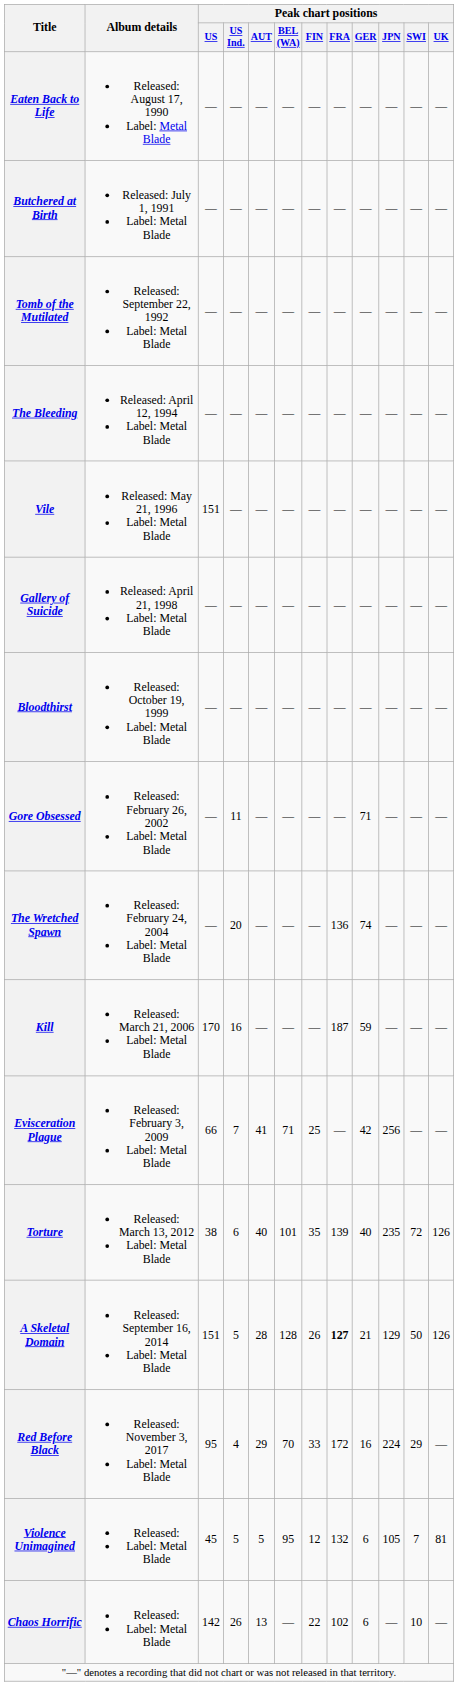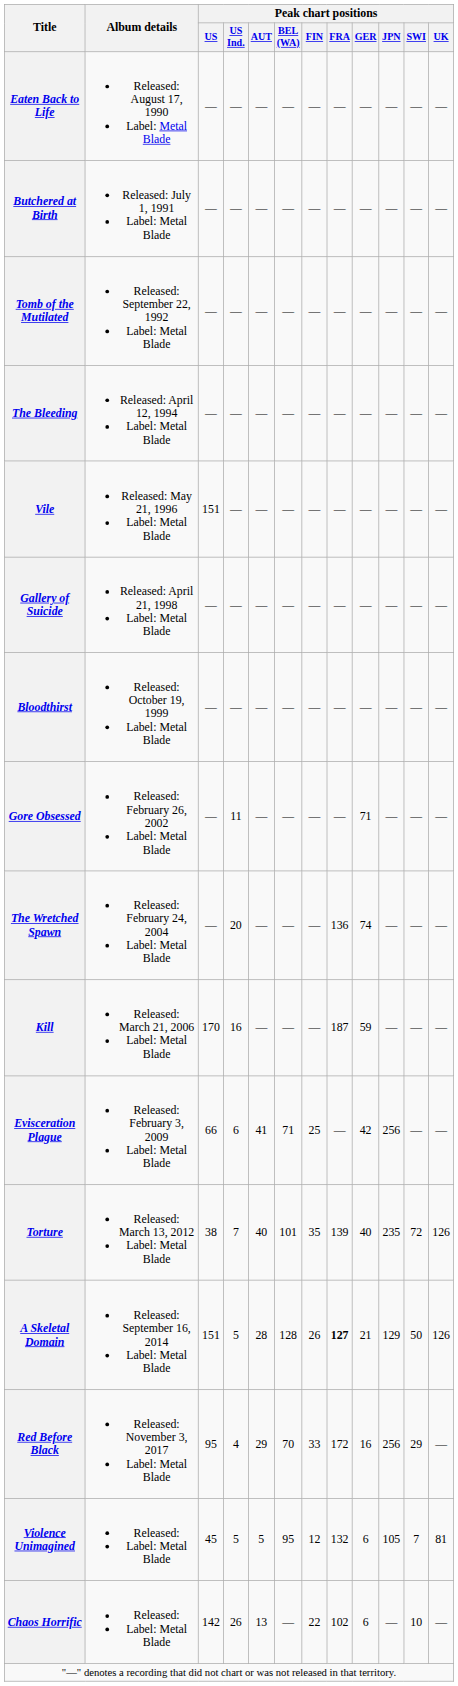Evisceration Plague | Peak chart positions / US Ind.: 7 -> 6
Torture | Peak chart positions / US Ind.: 6 -> 7
Red Before Black | Peak chart positions / JPN: 224 -> 256
